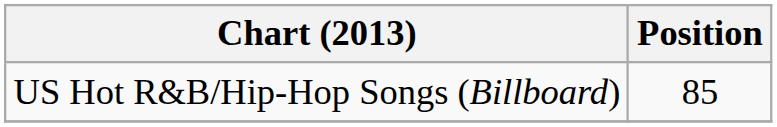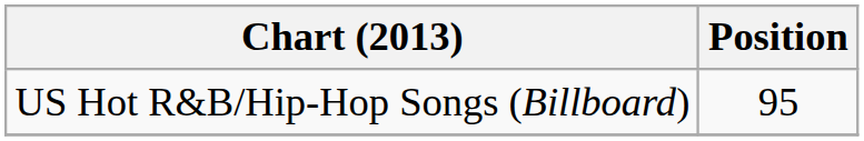US Hot R&B/Hip-Hop Songs (Billboard) | Position: 85 -> 95
